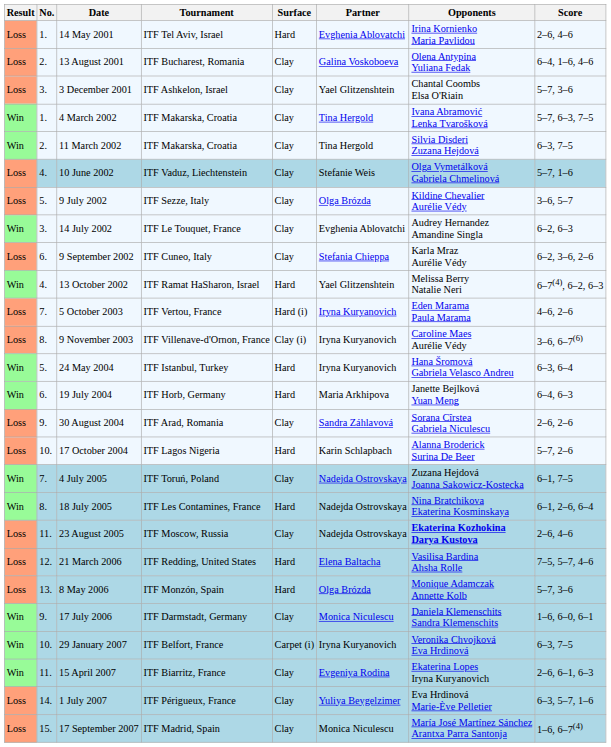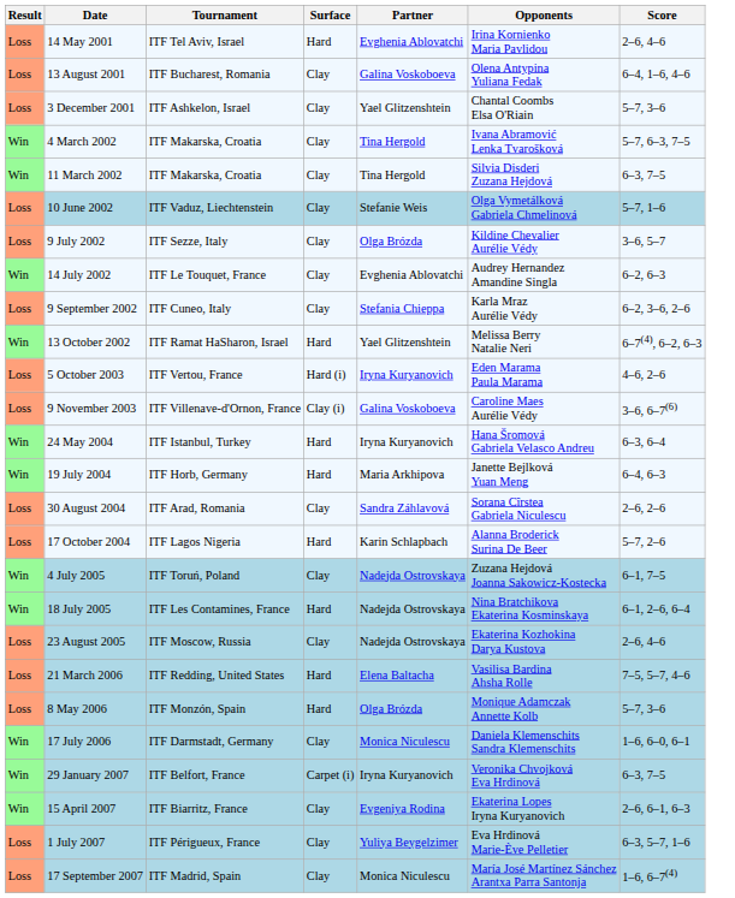- column: No. | 1. | 2. | 3. | 1. | 2. | 4. | 5. | 3. | 6. | 4. | 7. | 8. | 5. | 6. | 9. | 10. | 7. | 8. | 11. | 12. | 13. | 9. | 10. | 11. | 14. | 15.
9 November 2003 | Partner: Iryna Kuryanovich -> Galina Voskoboeva
23 August 2005 | Opponents: bold -> normal
